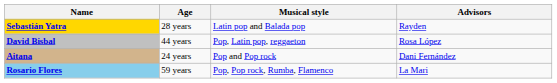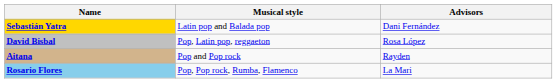- column: Age | 28 years | 44 years | 24 years | 59 years
Sebastián Yatra | Advisors: Rayden -> Dani Fernández
Aitana | Advisors: Dani Fernández -> Rayden
